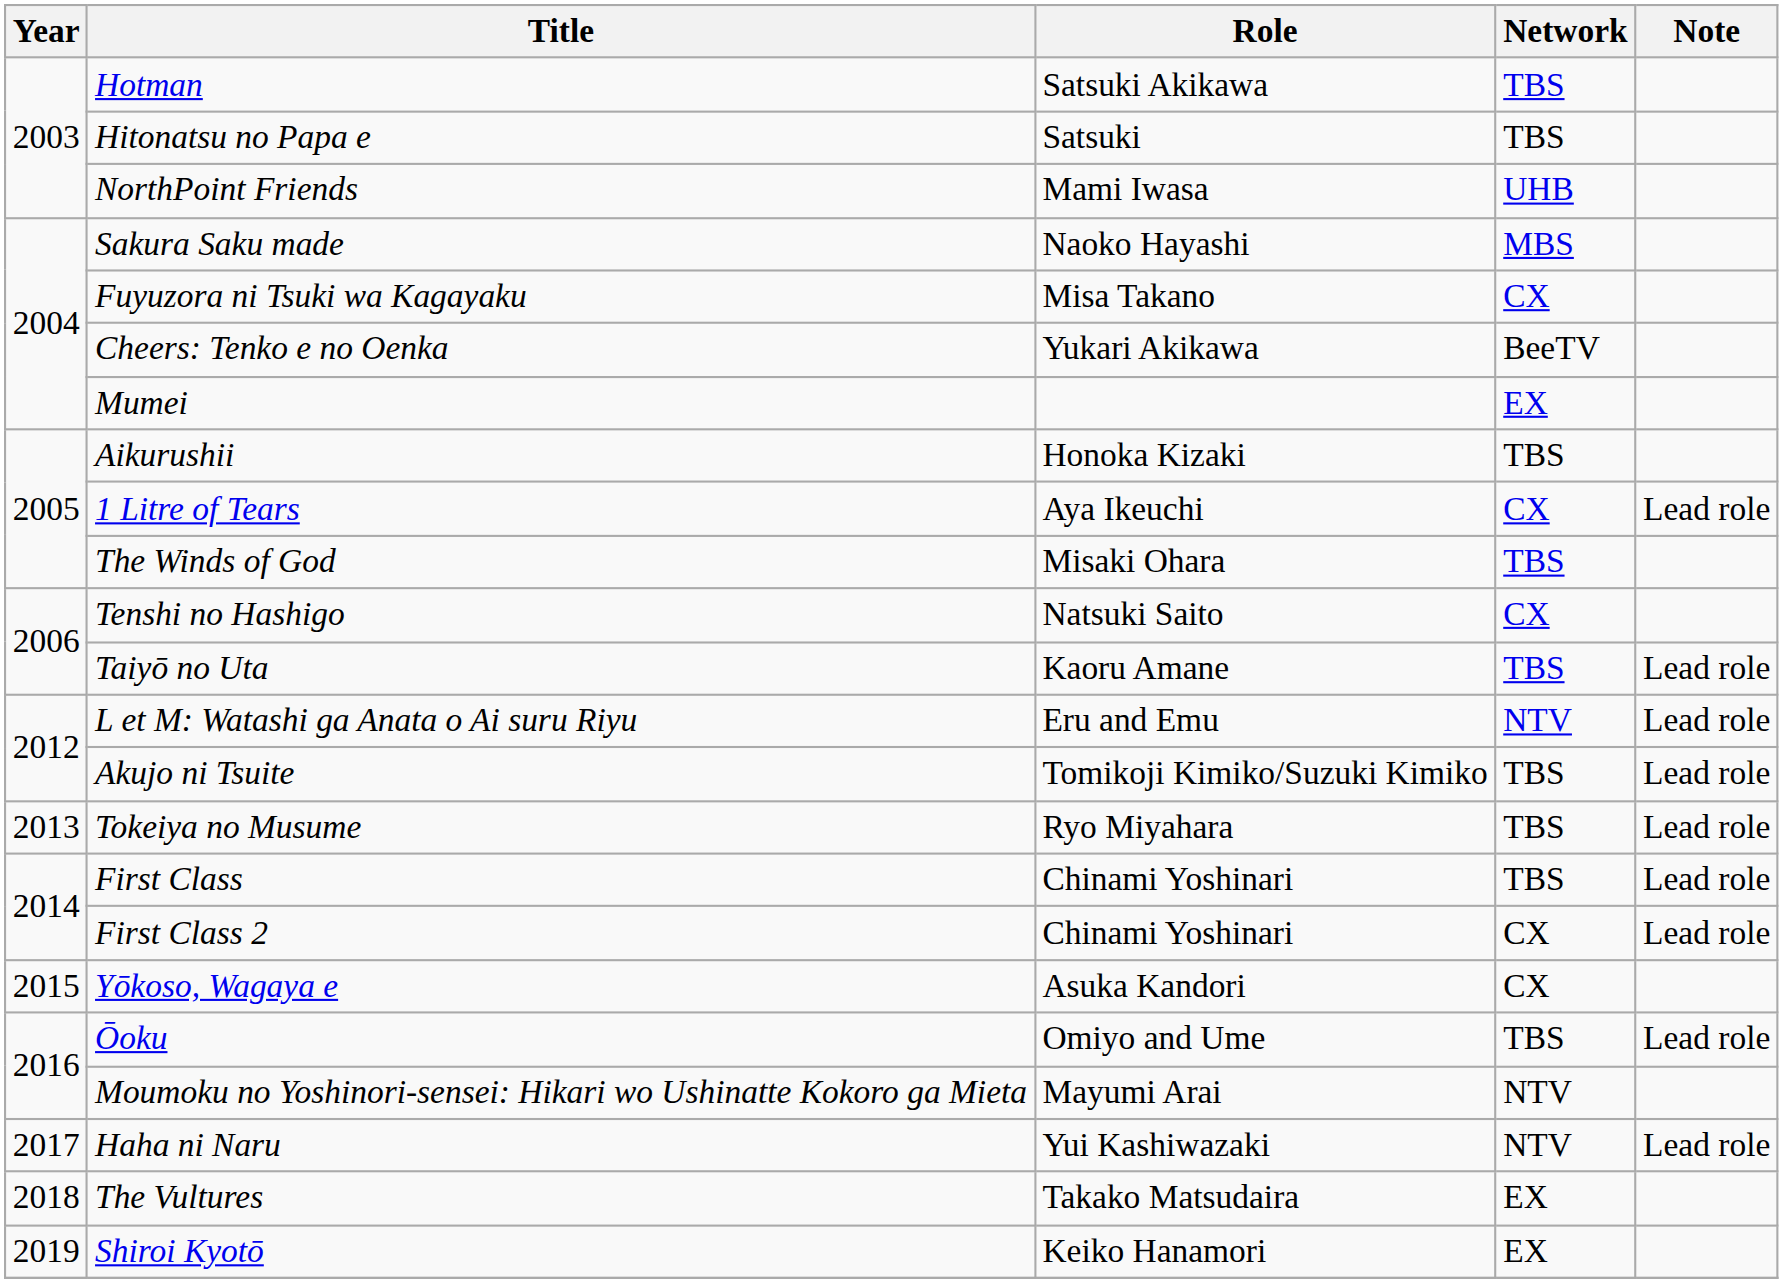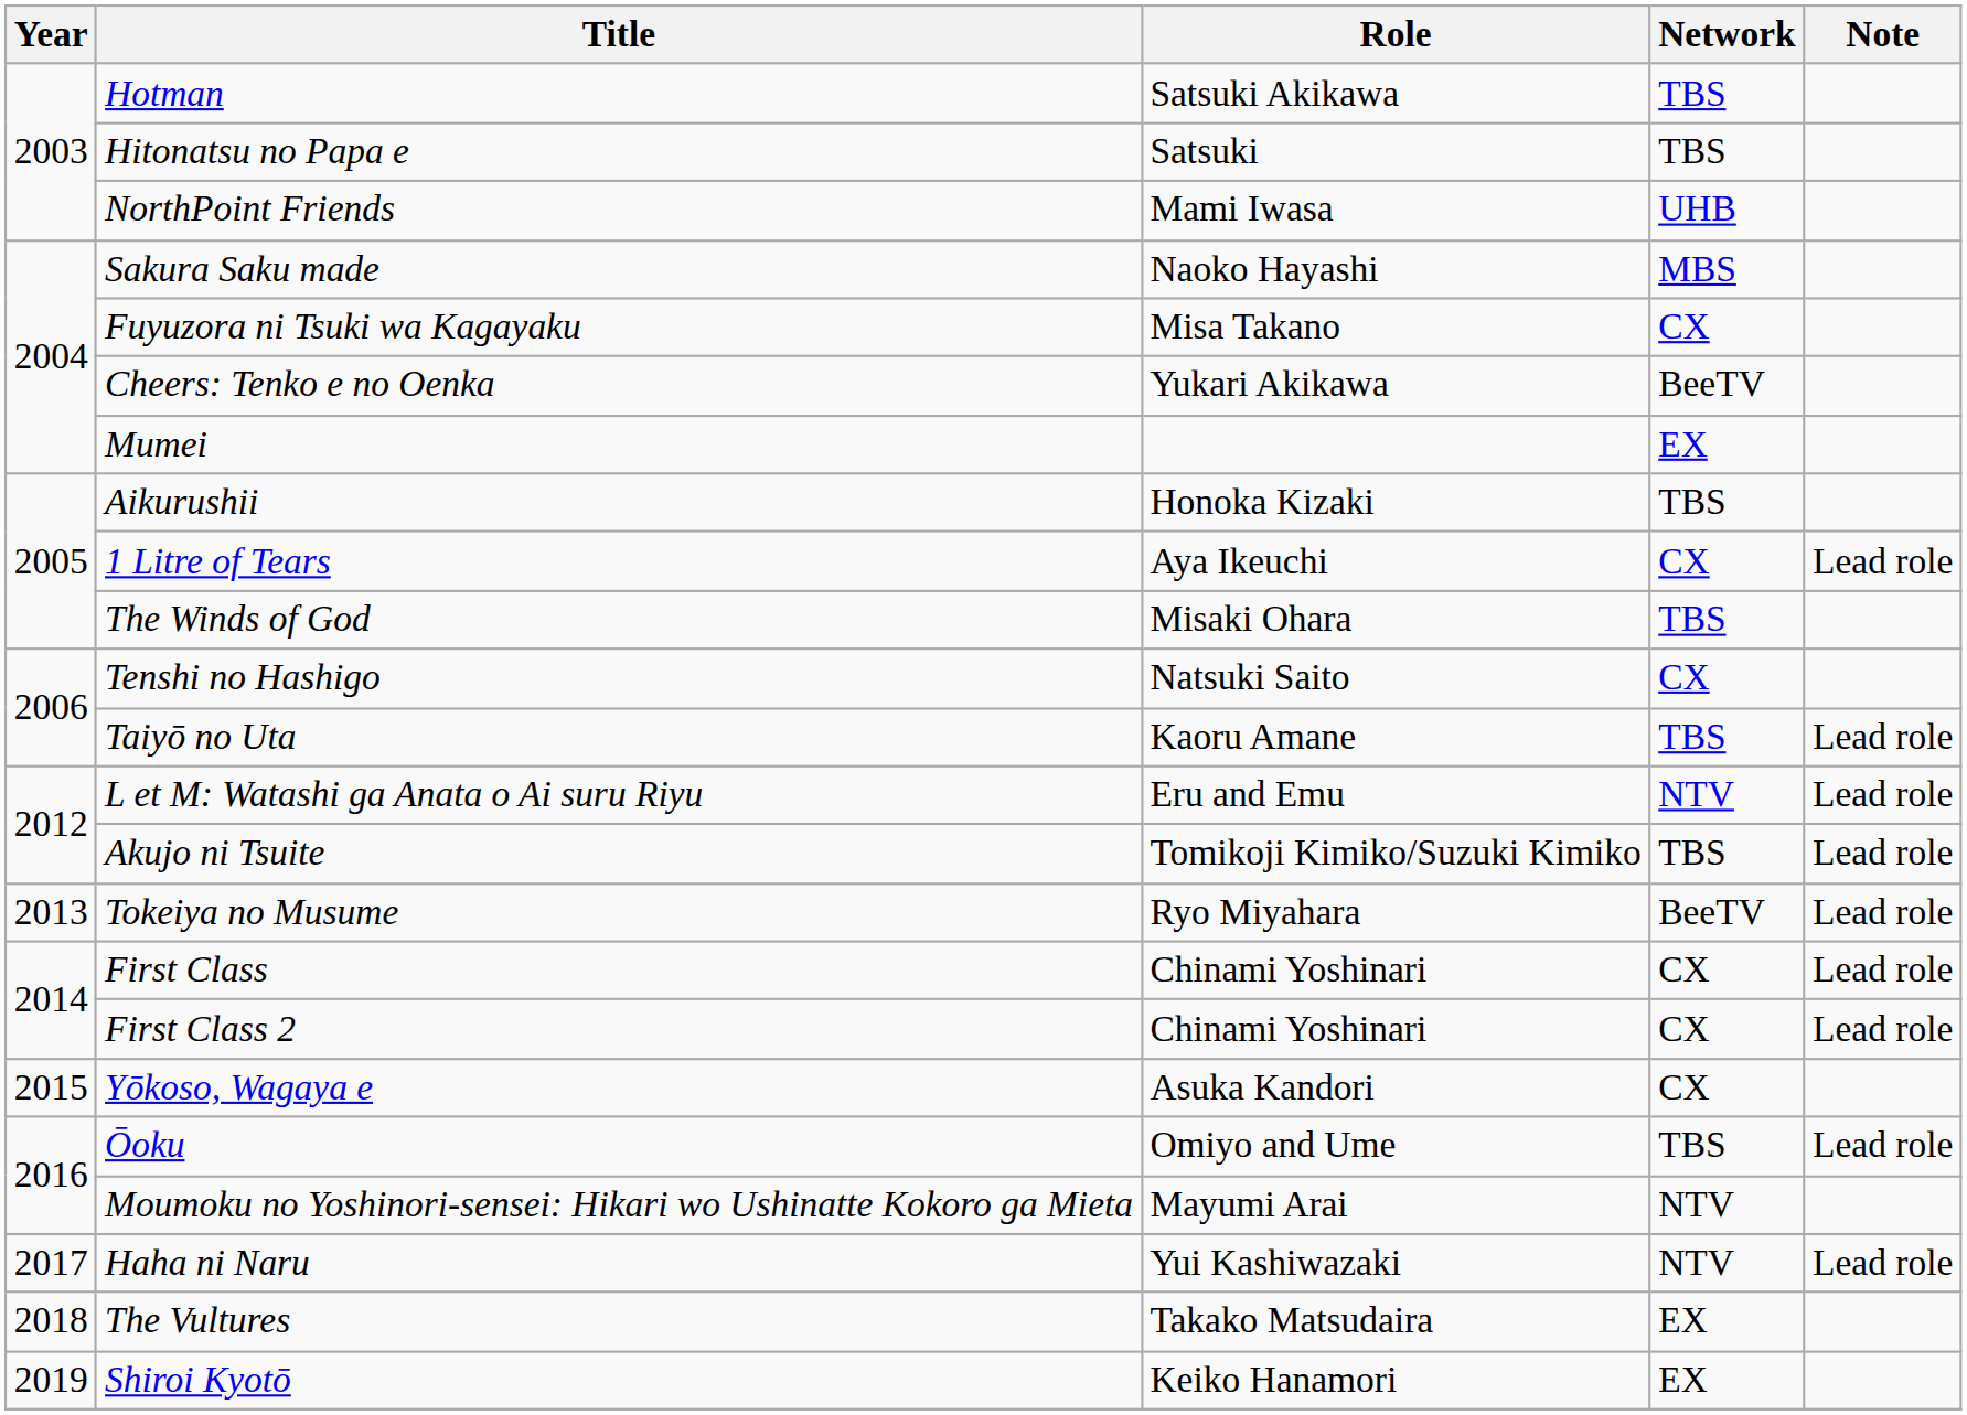Tokeiya no Musume | Network: TBS -> BeeTV
First Class | Network: TBS -> CX
